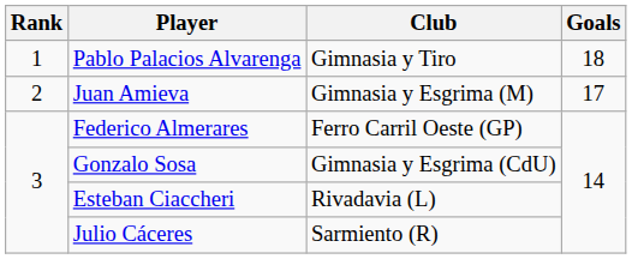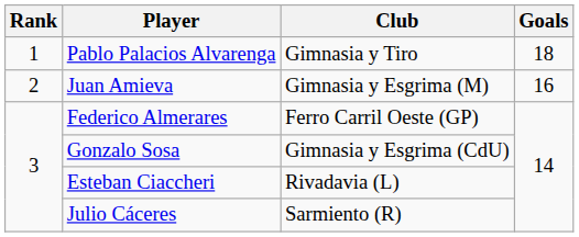Juan Amieva | Goals: 17 -> 16
